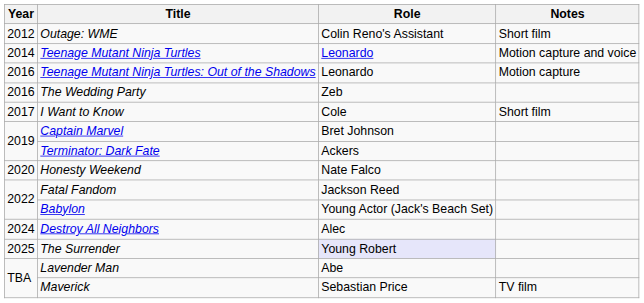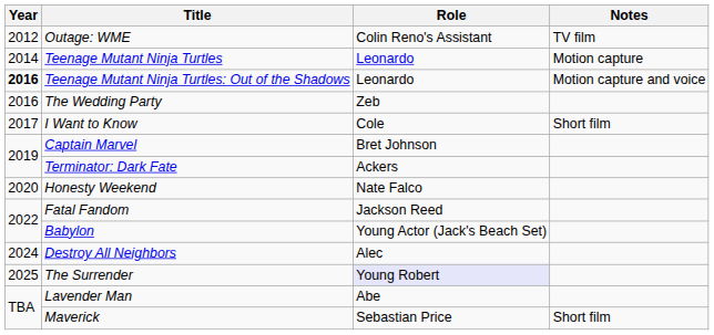Outage: WME | Notes: Short film -> TV film
Teenage Mutant Ninja Turtles | Notes: Motion capture and voice -> Motion capture
Teenage Mutant Ninja Turtles: Out of the Shadows | Year: normal -> bold
Teenage Mutant Ninja Turtles: Out of the Shadows | Notes: Motion capture -> Motion capture and voice
Maverick | Notes: TV film -> Short film
